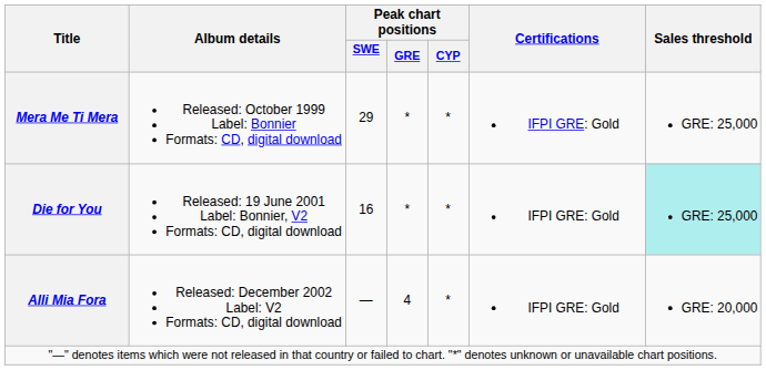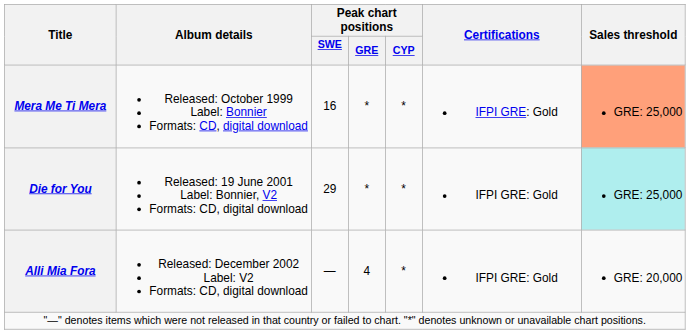Mera Me Ti Mera | Peak chart positions / SWE: 29 -> 16
Mera Me Ti Mera | Sales threshold: no background -> lightsalmon background
Die for You | Peak chart positions / SWE: 16 -> 29
